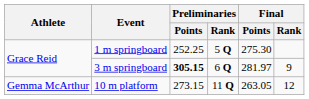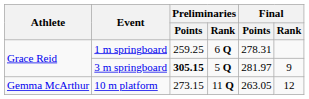1 m springboard | Preliminaries / Points: 252.25 -> 259.25
1 m springboard | Preliminaries / Rank: 5 Q -> 6 Q
1 m springboard | Final / Points: 275.30 -> 278.31
3 m springboard | Preliminaries / Rank: 6 Q -> 5 Q
